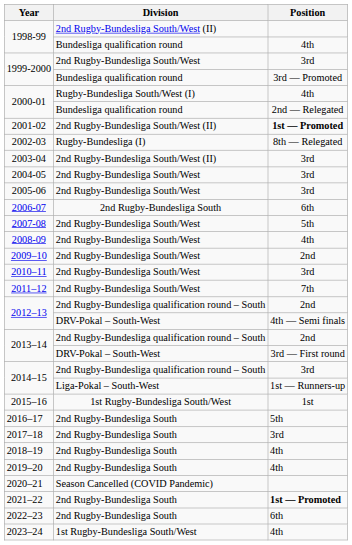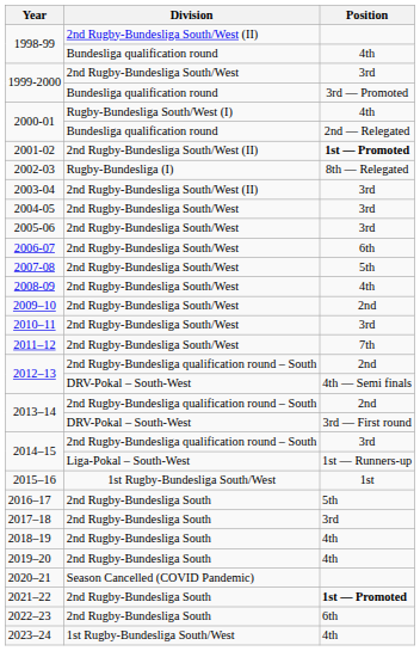2006-07 | Division: 2nd Rugby-Bundesliga South -> 2nd Rugby-Bundesliga South/West
